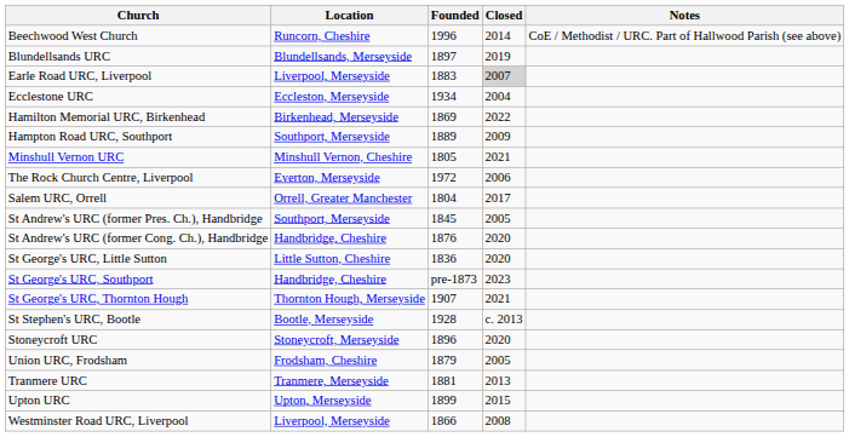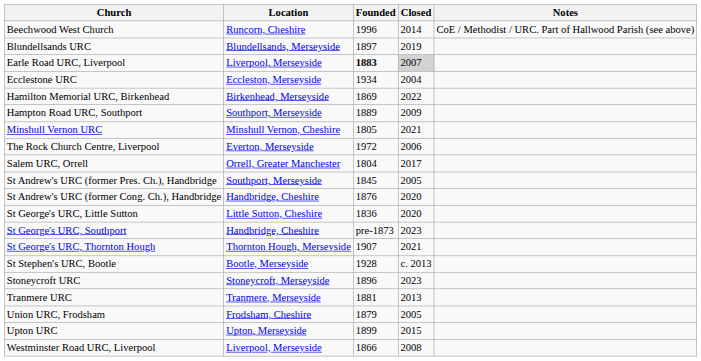Earle Road URC, Liverpool | Founded: normal -> bold
Stoneycroft URC | Closed: 2020 -> 2023
rows swapped: Tranmere URC <-> Union URC, Frodsham
